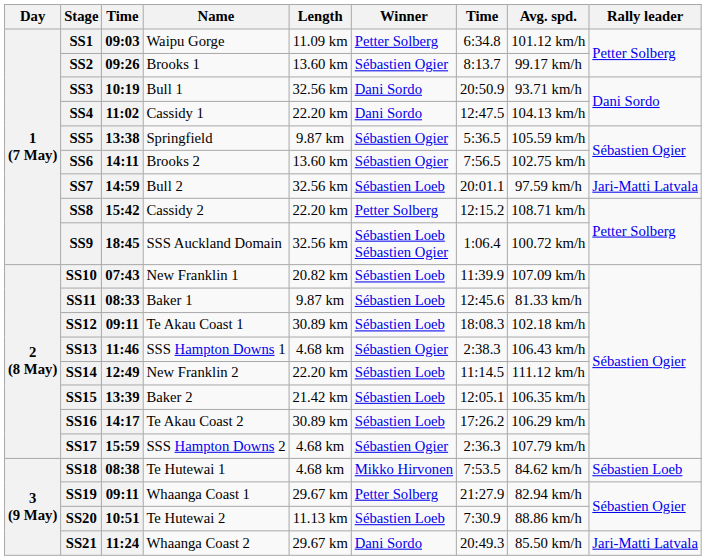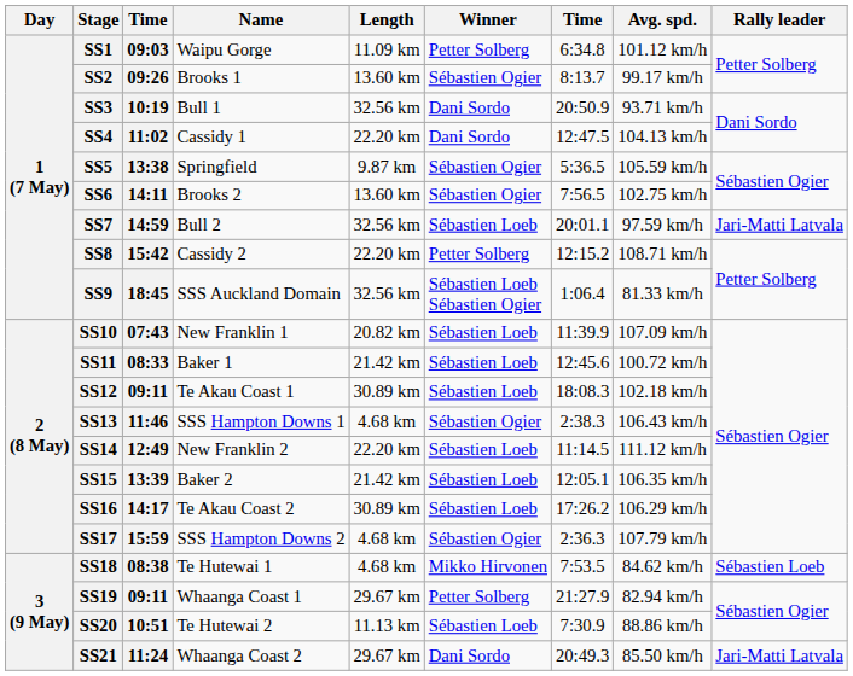SS9 | Avg. spd.: 100.72 km/h -> 81.33 km/h
SS11 | Length: 9.87 km -> 21.42 km
SS11 | Avg. spd.: 81.33 km/h -> 100.72 km/h
